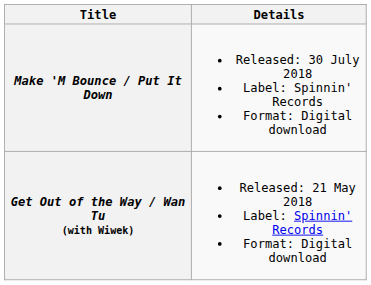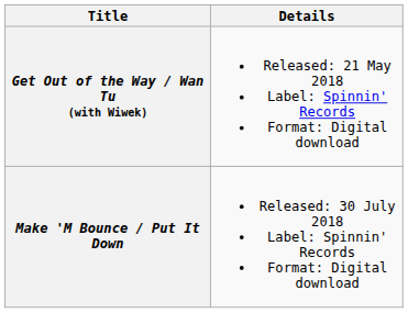rows swapped: Get Out of the Way / Wan Tu (with Wiwek) <-> Make 'M Bounce / Put It Down
